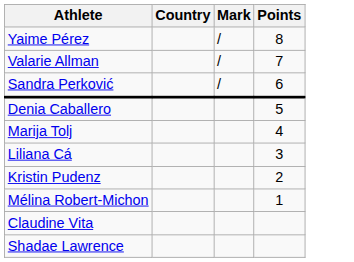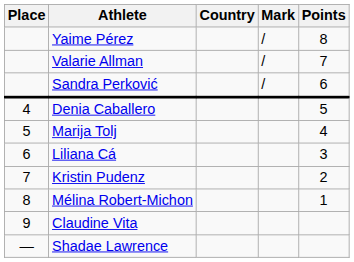+ column: Place | 4 | 5 | 6 | 7 | 8 | 9 | —
